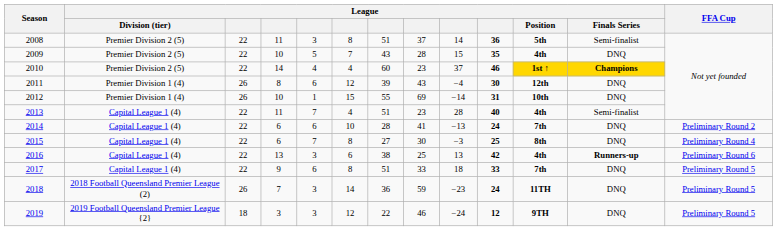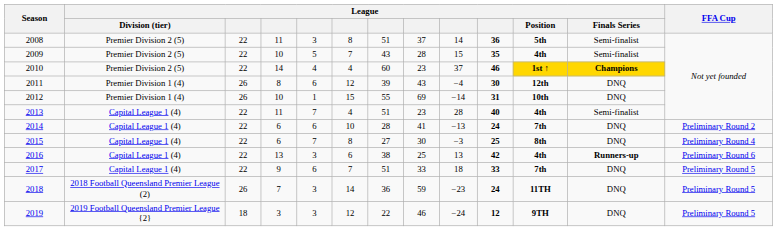2009 | League / Finals Series: DNQ -> Semi-finalist
2017 | column 6: 8 -> 7
